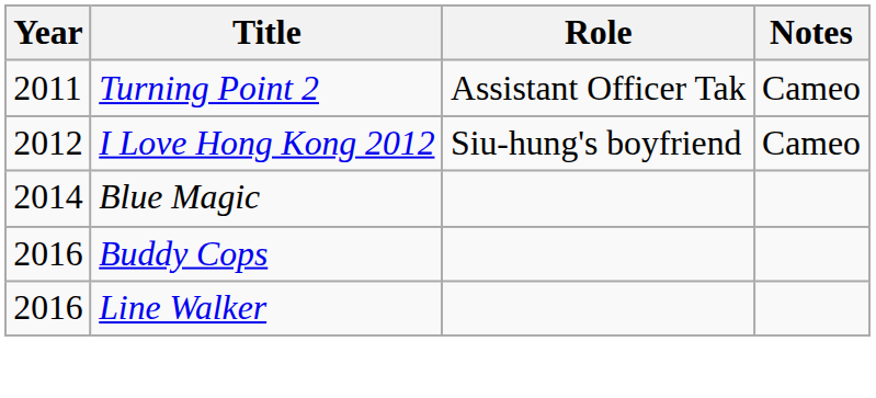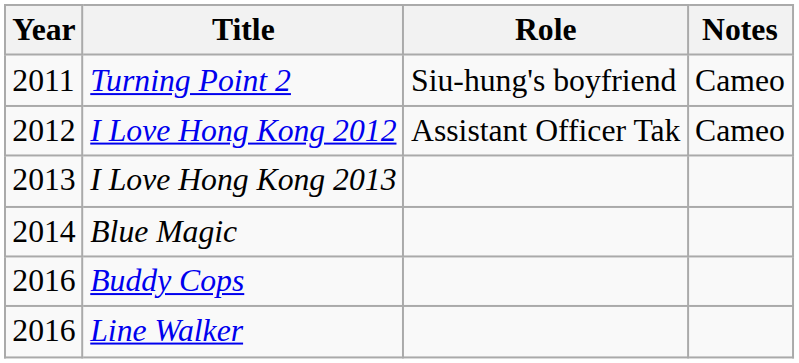Turning Point 2 | Role: Assistant Officer Tak -> Siu-hung's boyfriend
I Love Hong Kong 2012 | Role: Siu-hung's boyfriend -> Assistant Officer Tak
+ row: 2013 | I Love Hong Kong 2013
